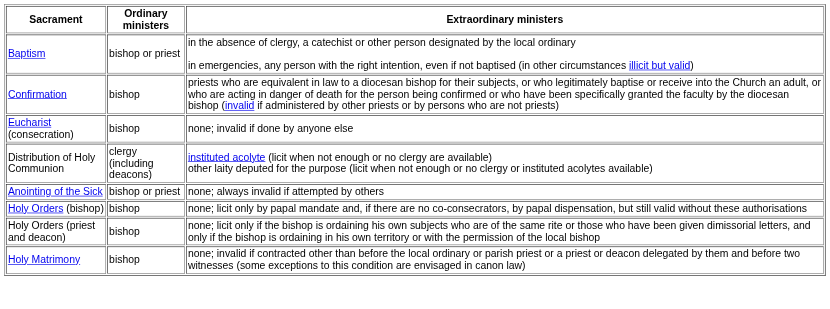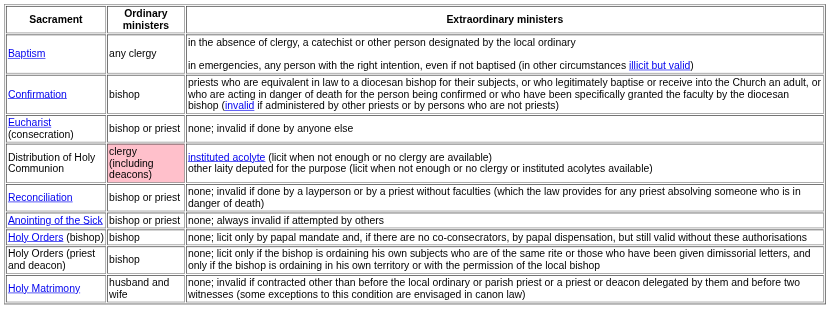Baptism | Ordinary ministers: bishop or priest -> any clergy
Eucharist (consecration) | Ordinary ministers: bishop -> bishop or priest
Distribution of Holy Communion | Ordinary ministers: no background -> pink background
+ row: Reconciliation | bishop or priest | none; invalid if done by a layperson or by a priest without faculties (which the law provides for any priest absolving someone who is in danger of death)
Holy Matrimony | Ordinary ministers: bishop -> husband and wife
